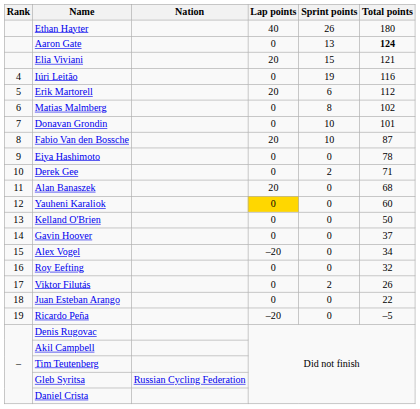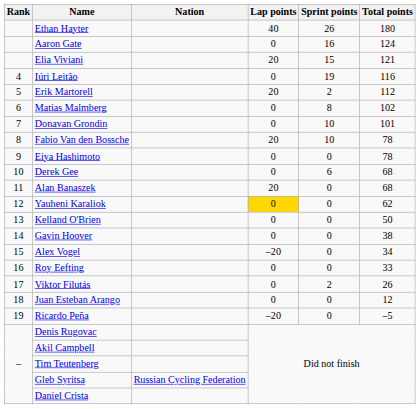Aaron Gate | Sprint points: 13 -> 16
Aaron Gate | Total points: bold -> normal
Erik Martorell | Sprint points: 6 -> 2
Fabio Van den Bossche | Total points: 87 -> 78
Derek Gee | Sprint points: 2 -> 6
Derek Gee | Total points: 71 -> 68
Yauheni Karaliok | Total points: 60 -> 62
Gavin Hoover | Total points: 37 -> 38
Roy Eefting | Total points: 32 -> 33
Juan Esteban Arango | Total points: 22 -> 12
